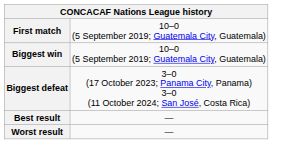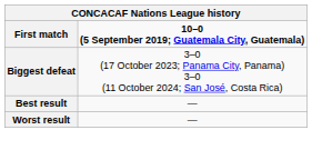First match | column 2: normal -> bold
- row: Biggest win | 10–0 (5 September 2019; Guatemala City, Guatemala)
